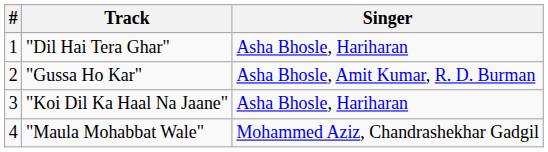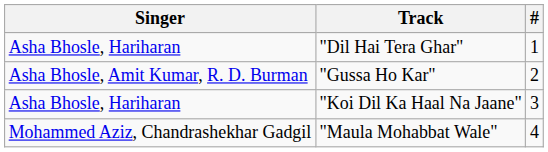columns swapped: # <-> Singer
